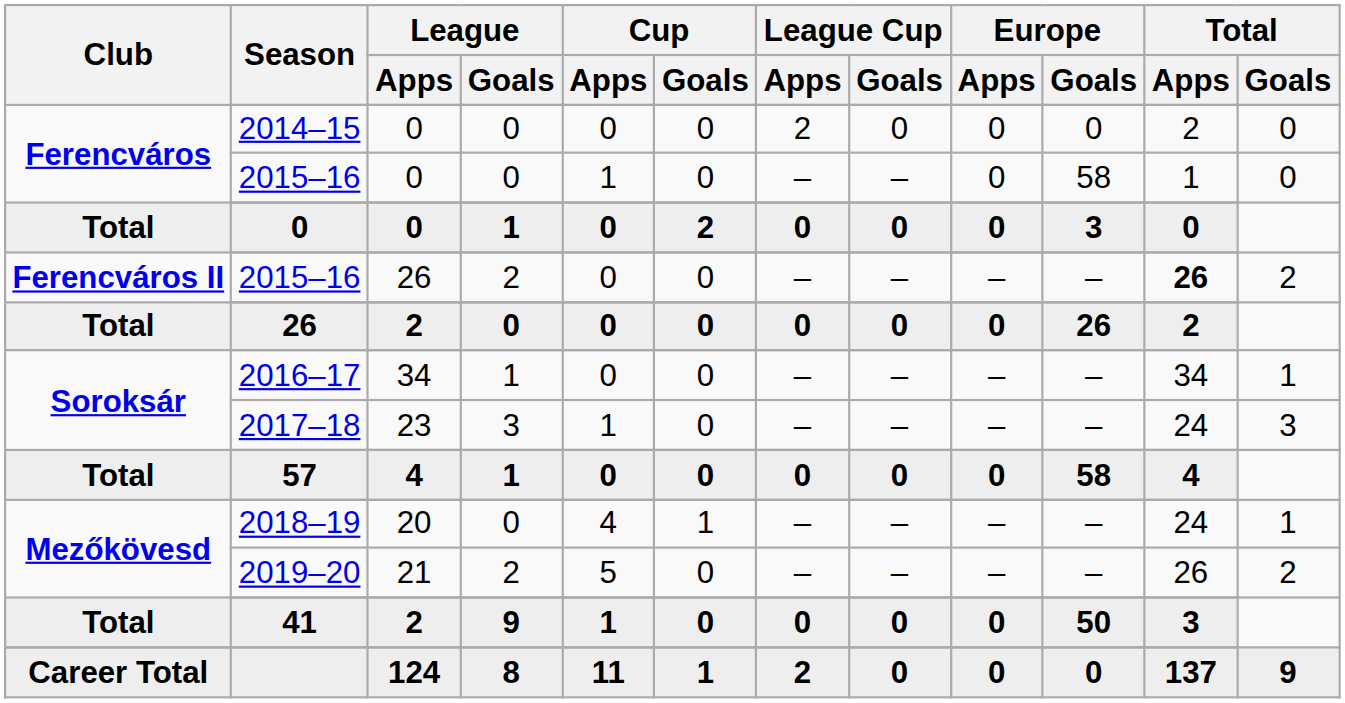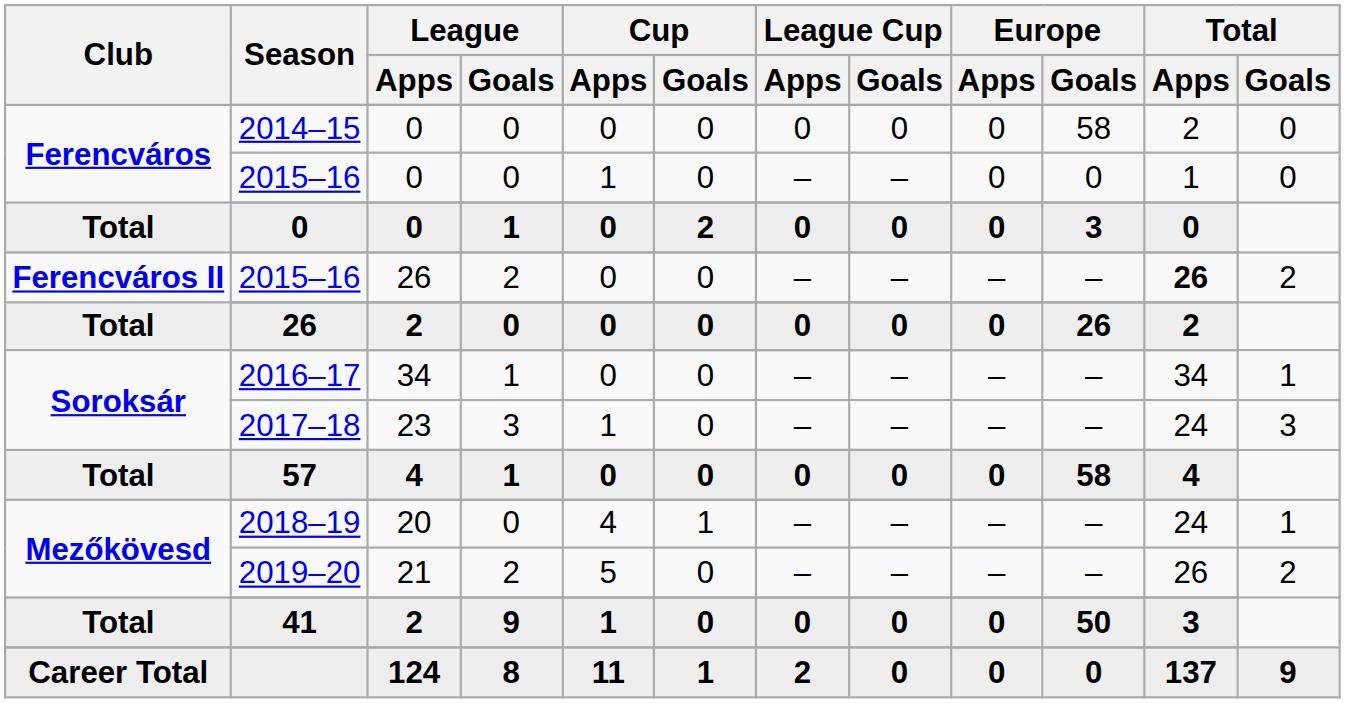2014–15 | League Cup / Apps: 2 -> 0
2014–15 | Europe / Goals: 0 -> 58
Ferencváros / 2015–16 | Europe / Goals: 58 -> 0
